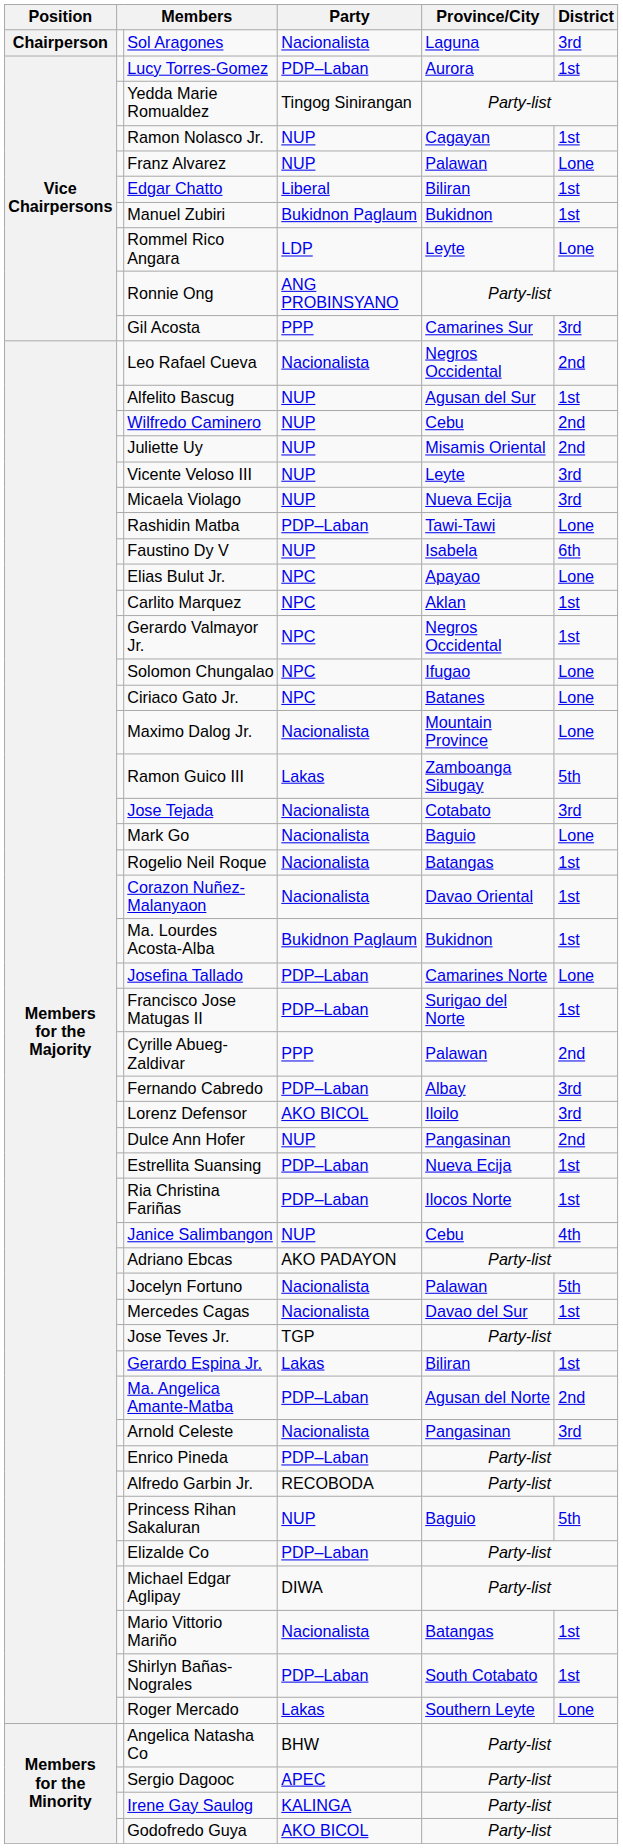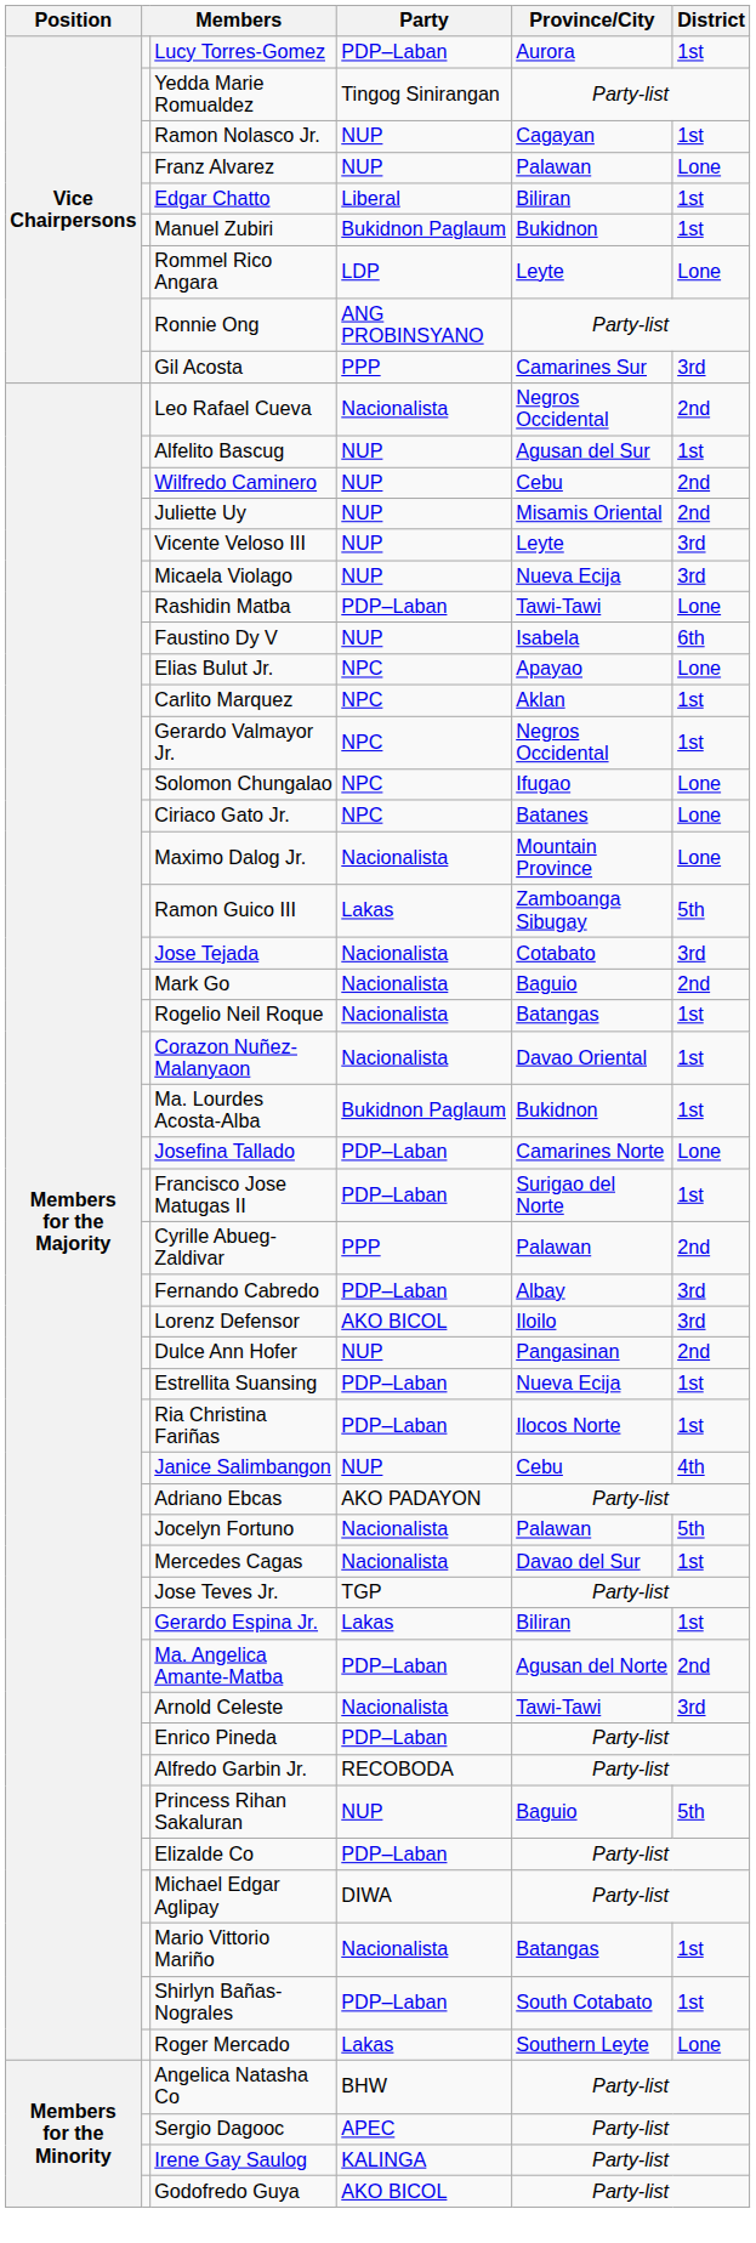- row: Chairperson | Sol Aragones | Nacionalista | Laguna | 3rd
Mark Go | District: Lone -> 2nd
Arnold Celeste | Province/City: Pangasinan -> Tawi-Tawi
